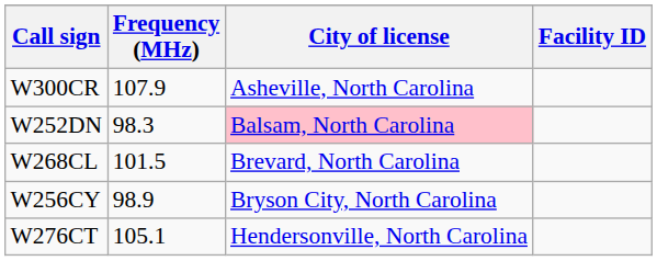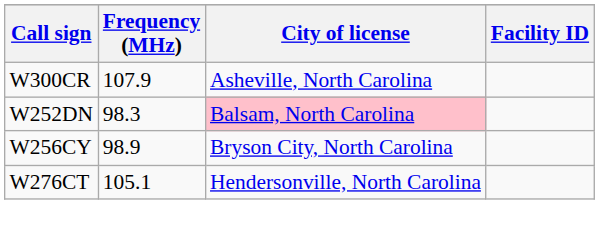- row: W268CL | 101.5 | Brevard, North Carolina
